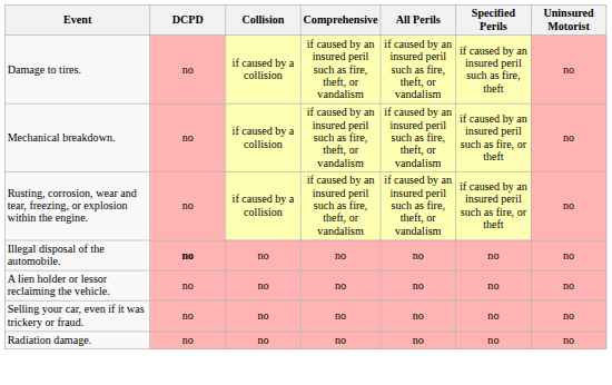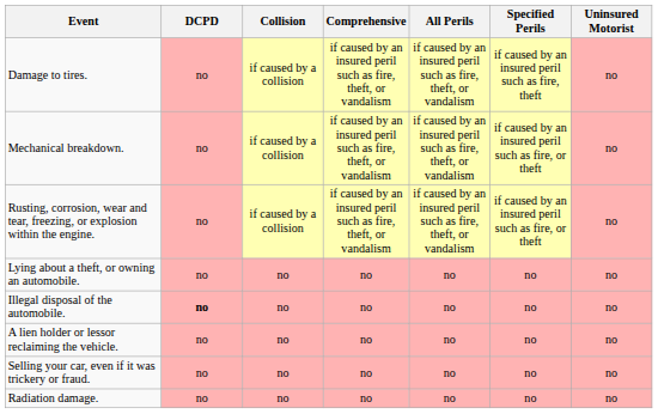+ row: Lying about a theft, or owning an automobile. | no | no | no | no | no | no
